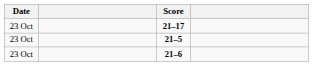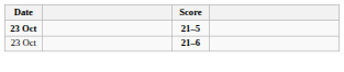- row: 23 Oct | 21–17
21–5 | Date: normal -> bold
